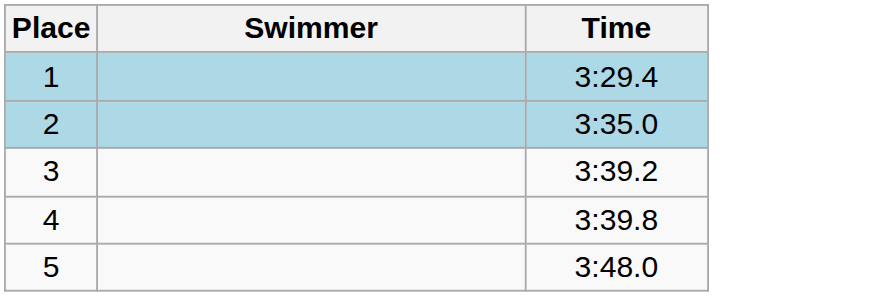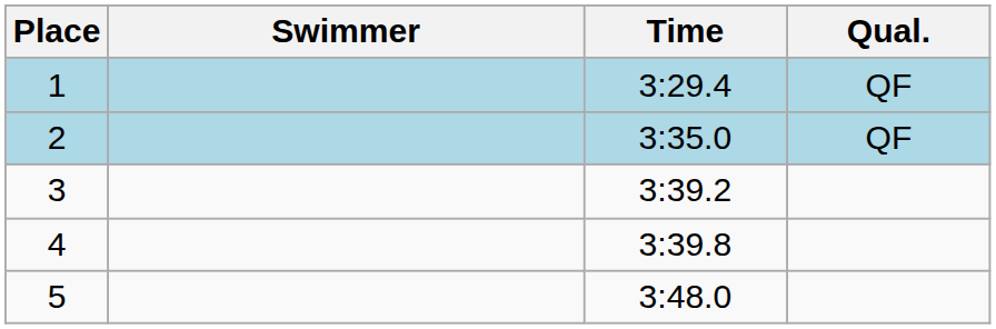+ column: Qual. | QF | QF
